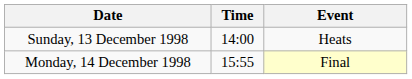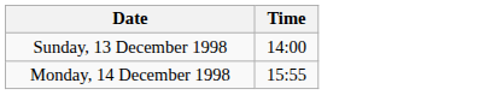- column: Event | Heats | Final
